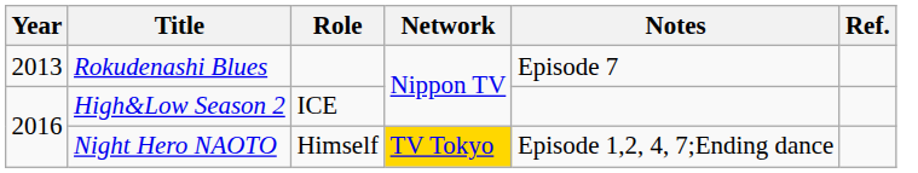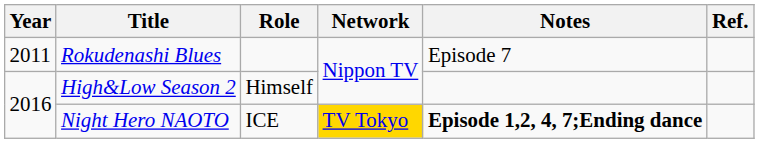Rokudenashi Blues | Year: 2013 -> 2011
High&Low Season 2 | Role: ICE -> Himself
Night Hero NAOTO | Role: Himself -> ICE
Night Hero NAOTO | Notes: normal -> bold
